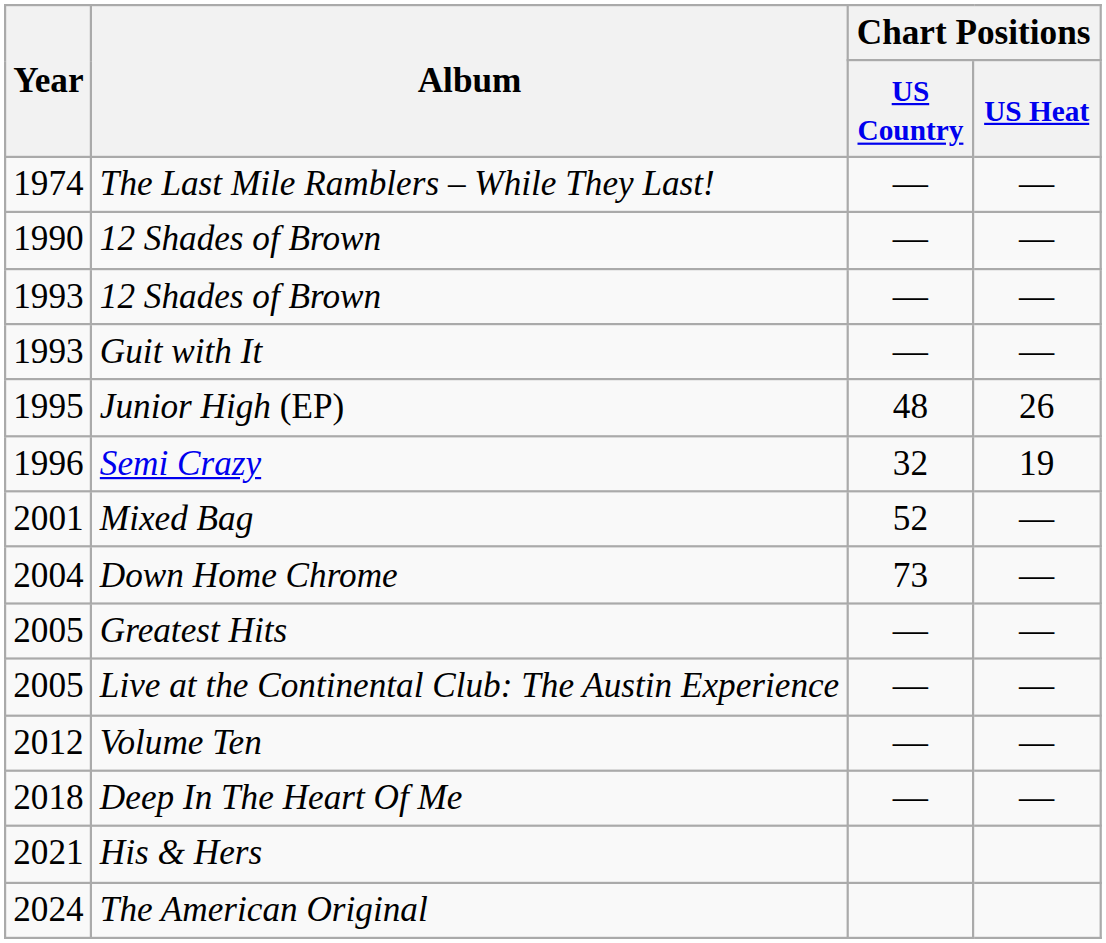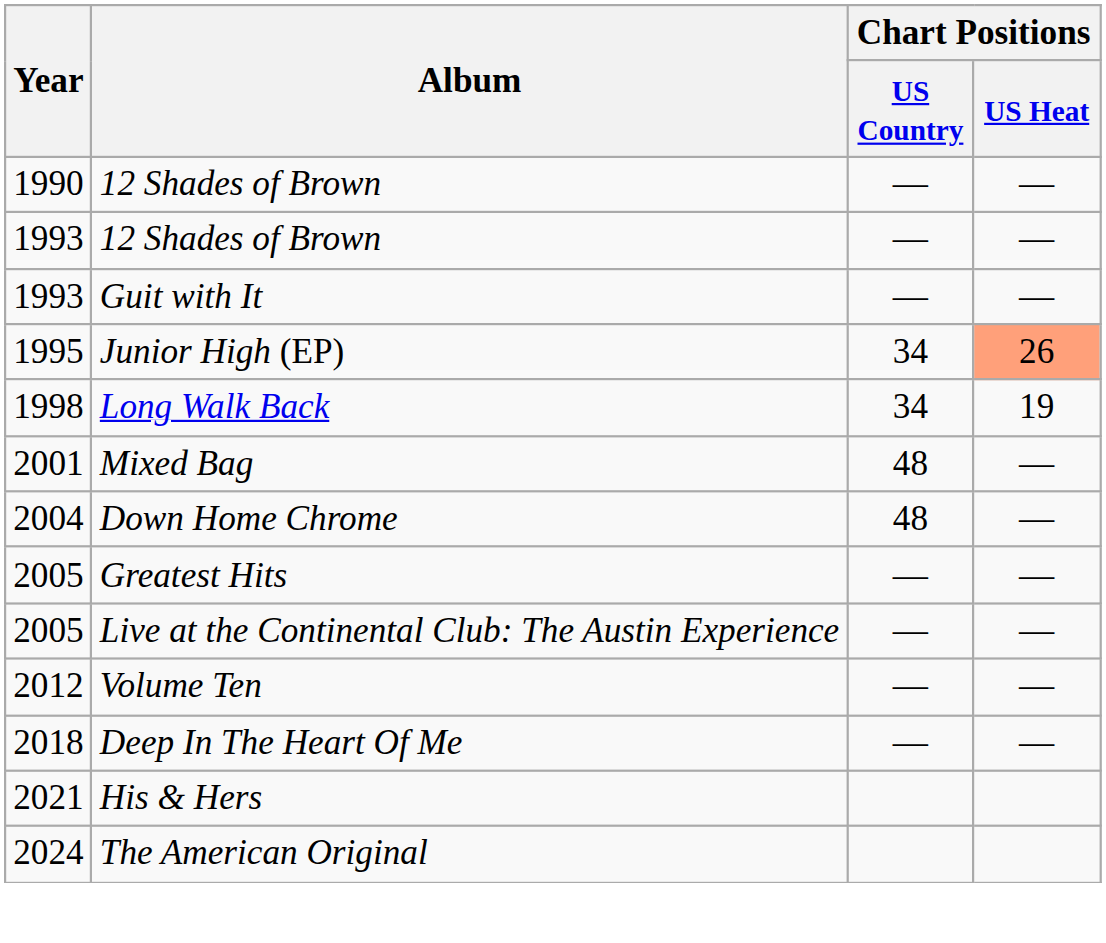- row: 1974 | The Last Mile Ramblers – While They Last! | — | —
Junior High (EP) | Chart Positions / US Country: 48 -> 34
Junior High (EP) | Chart Positions / US Heat: no background -> lightsalmon background
- row: 1996 | Semi Crazy | 32 | 19
+ row: 1998 | Long Walk Back | 34 | 19
Mixed Bag | Chart Positions / US Country: 52 -> 48
Down Home Chrome | Chart Positions / US Country: 73 -> 48
